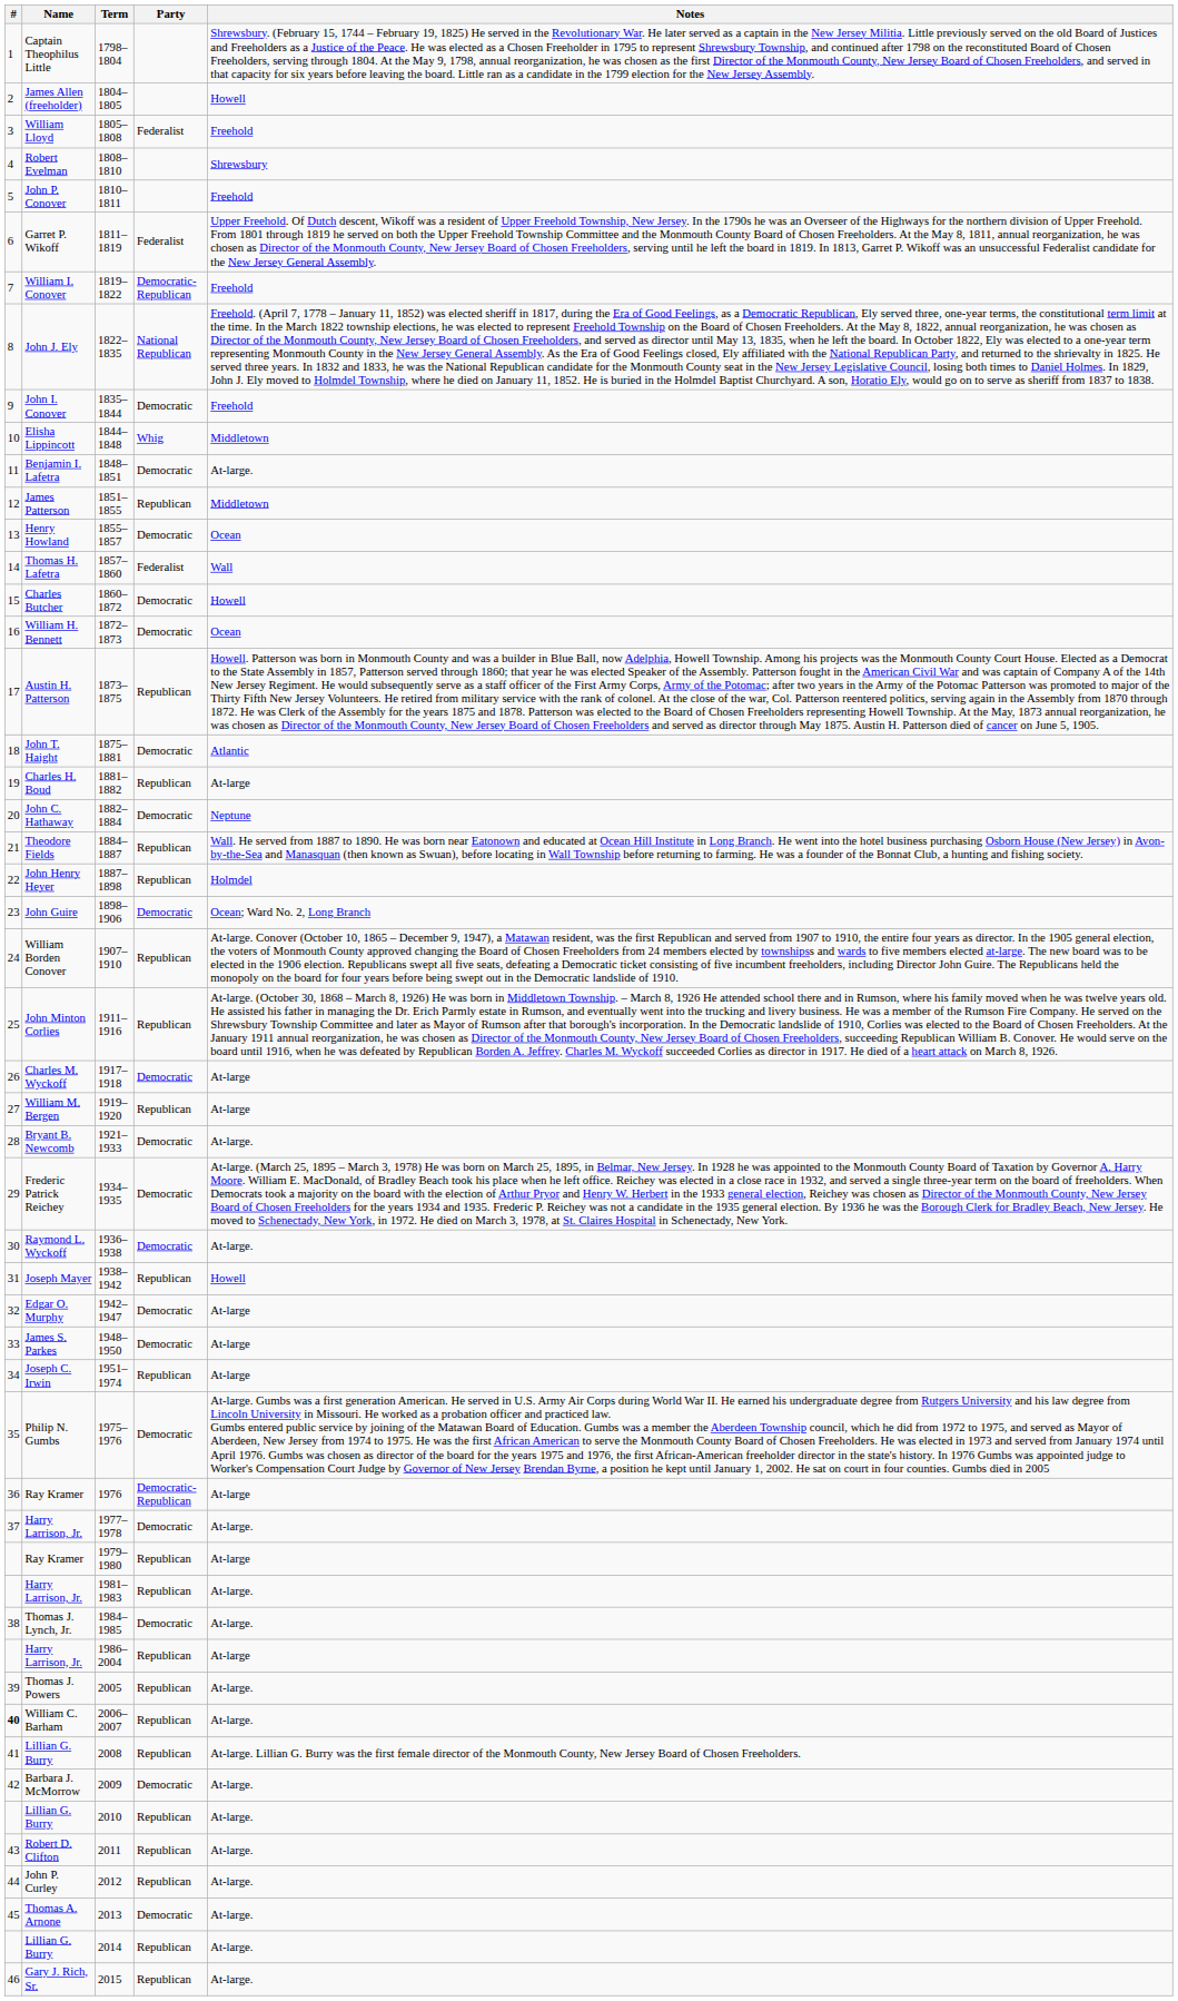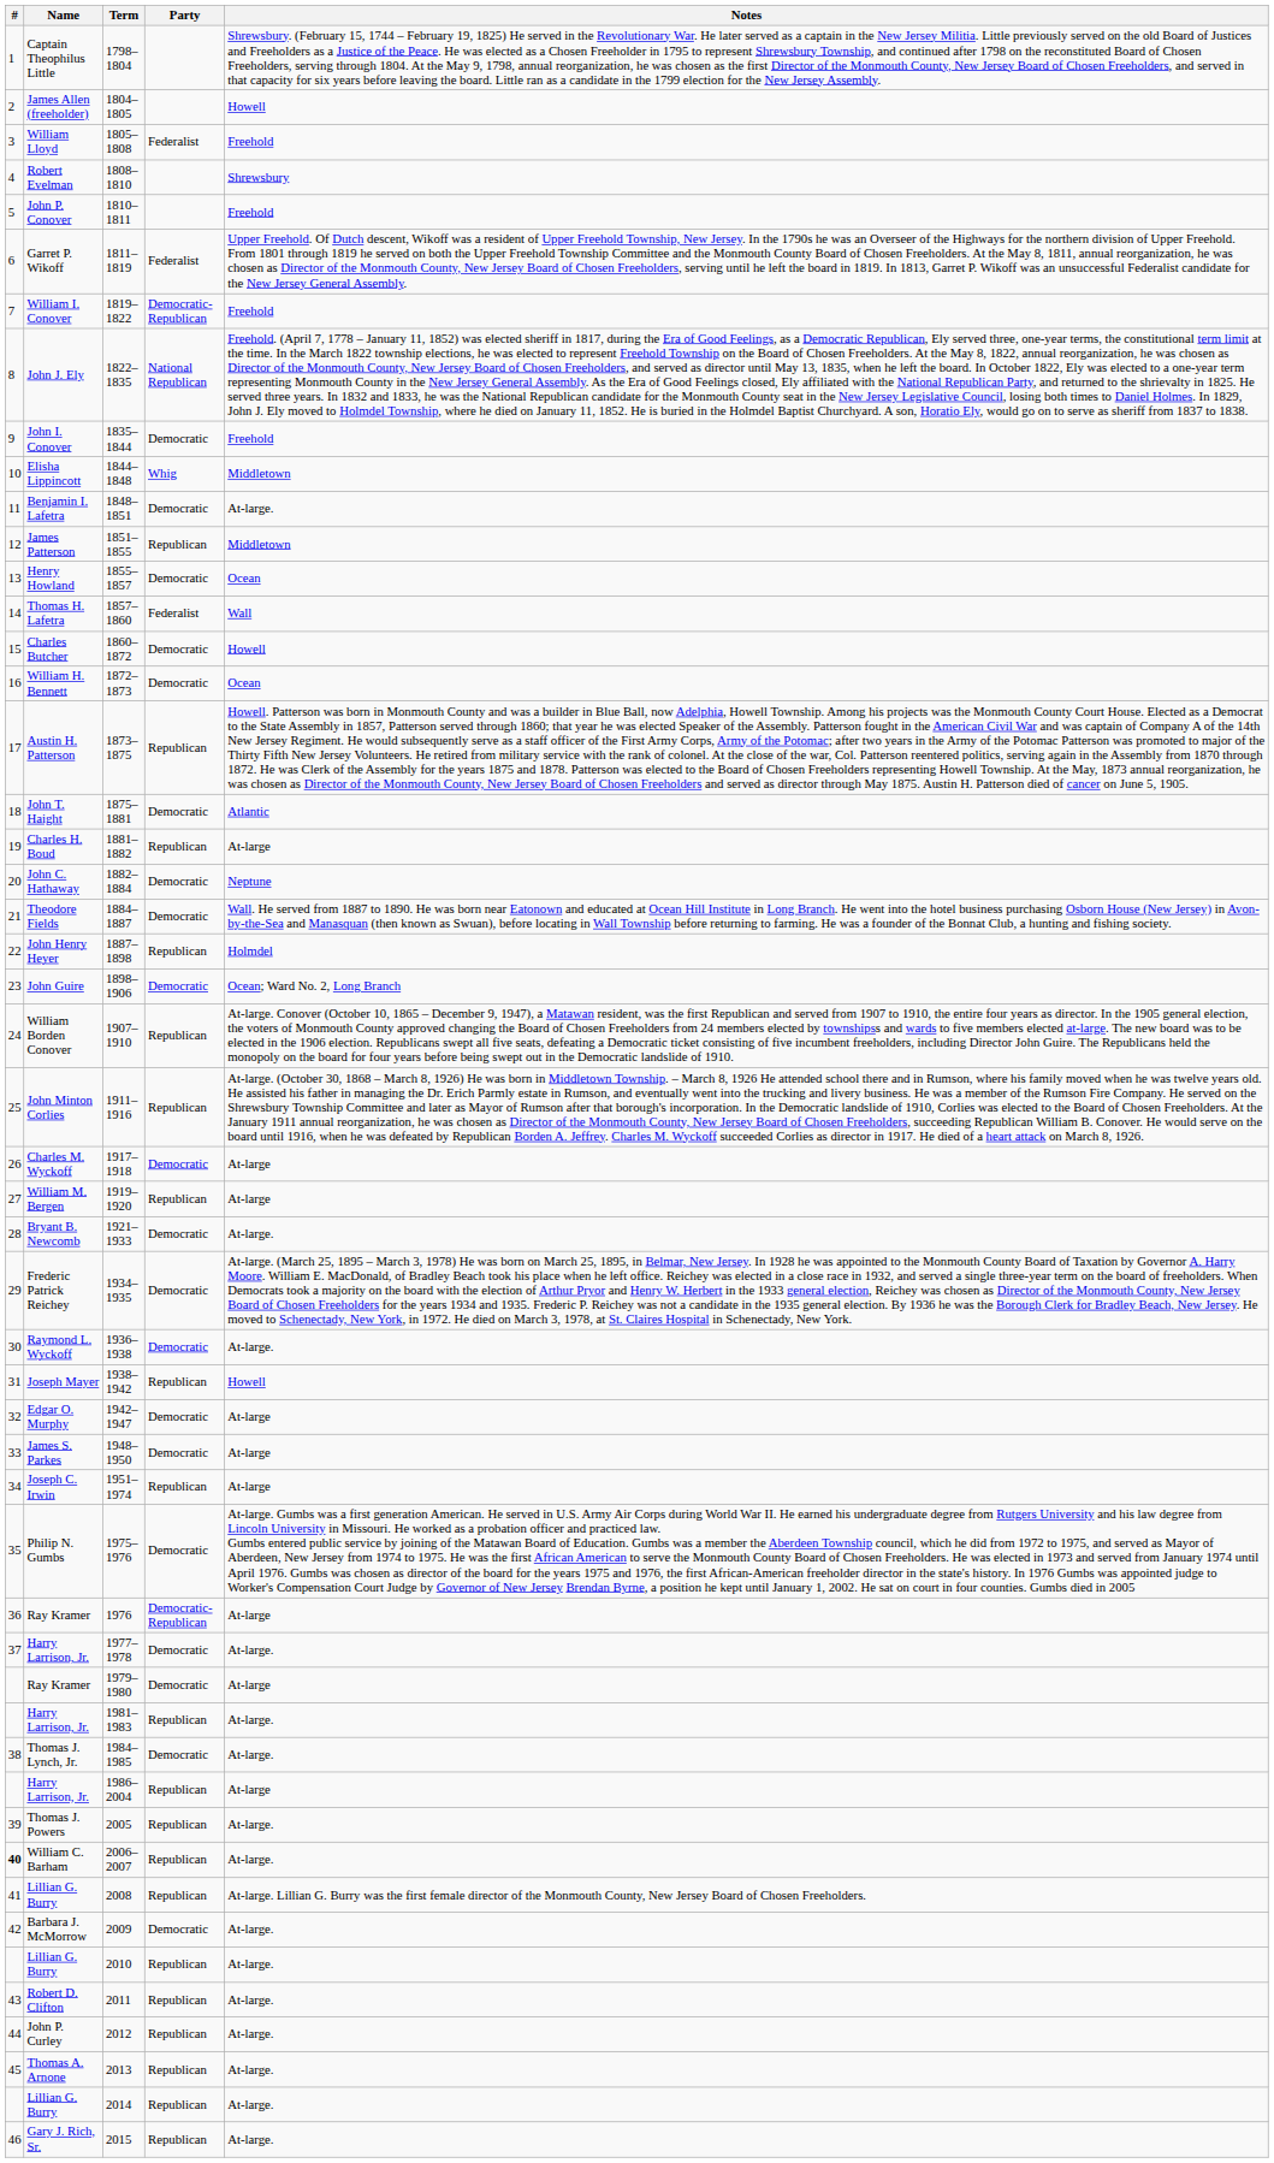Theodore Fields | Party: Republican -> Democratic
Ray Kramer / 1979–1980 | Party: Republican -> Democratic
Thomas A. Arnone | Party: Democratic -> Republican
